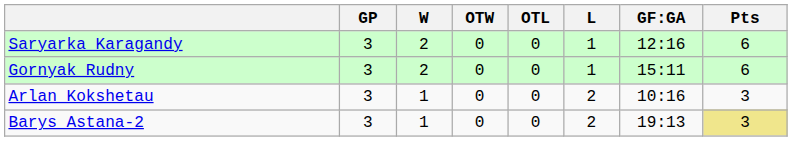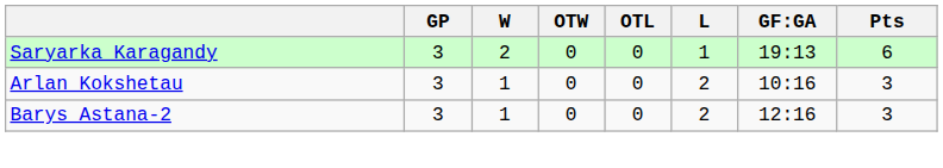Saryarka Karagandy | GF:GA: 12:16 -> 19:13
- row: Gornyak Rudny | 3 | 2 | 0 | 0 | 1 | 15:11 | 6
Barys Astana-2 | GF:GA: 19:13 -> 12:16
Barys Astana-2 | Pts: khaki background -> no background
